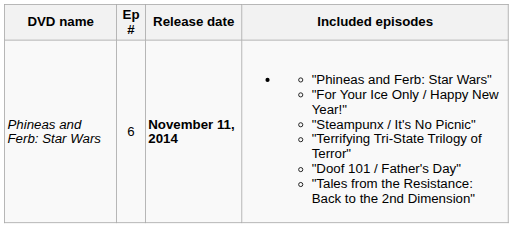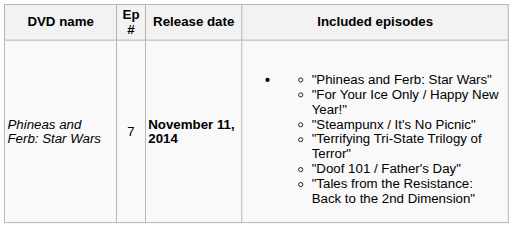Phineas and Ferb: Star Wars | Ep #: 6 -> 7
